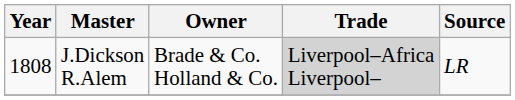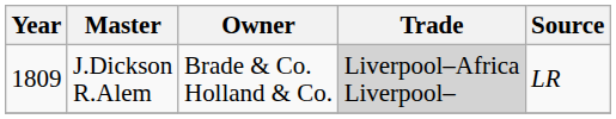J.Dickson R.Alem | Year: 1808 -> 1809
